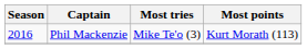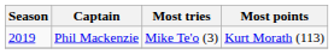Phil Mackenzie | Season: 2016 -> 2019
